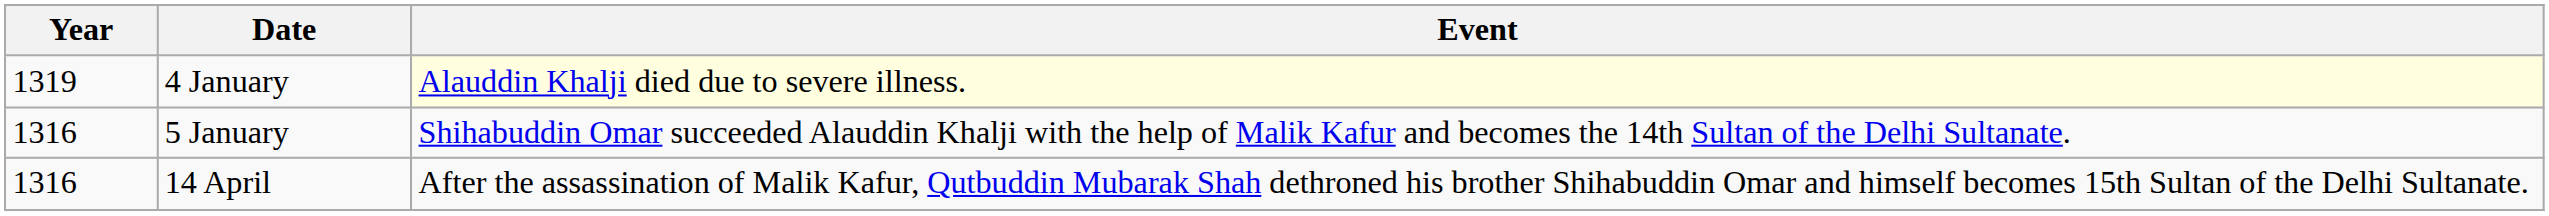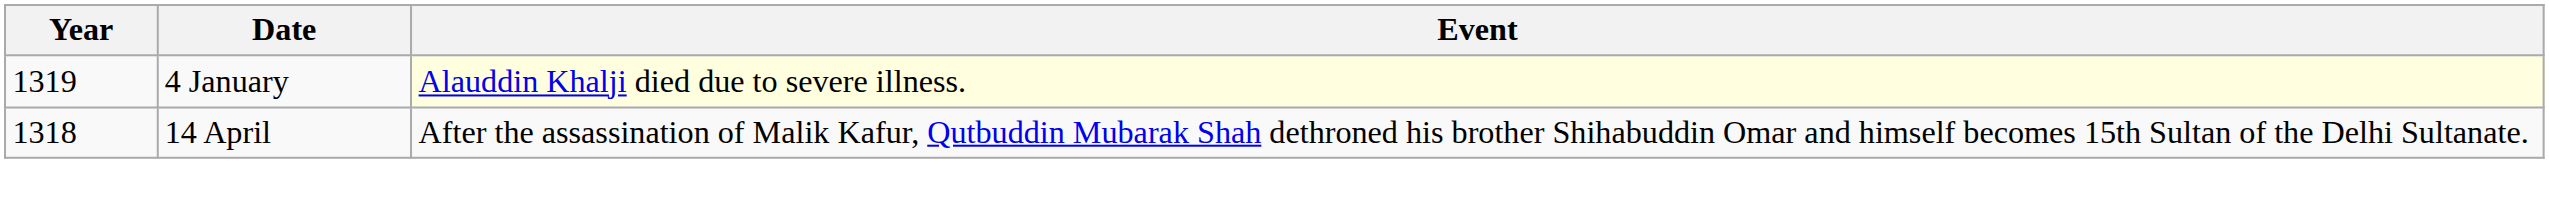- row: 1316 | 5 January | Shihabuddin Omar succeeded Alauddin Khalji with the help of Malik Kafur and becomes the 14th Sultan of the Delhi Sultanate.
14 April | Year: 1316 -> 1318
